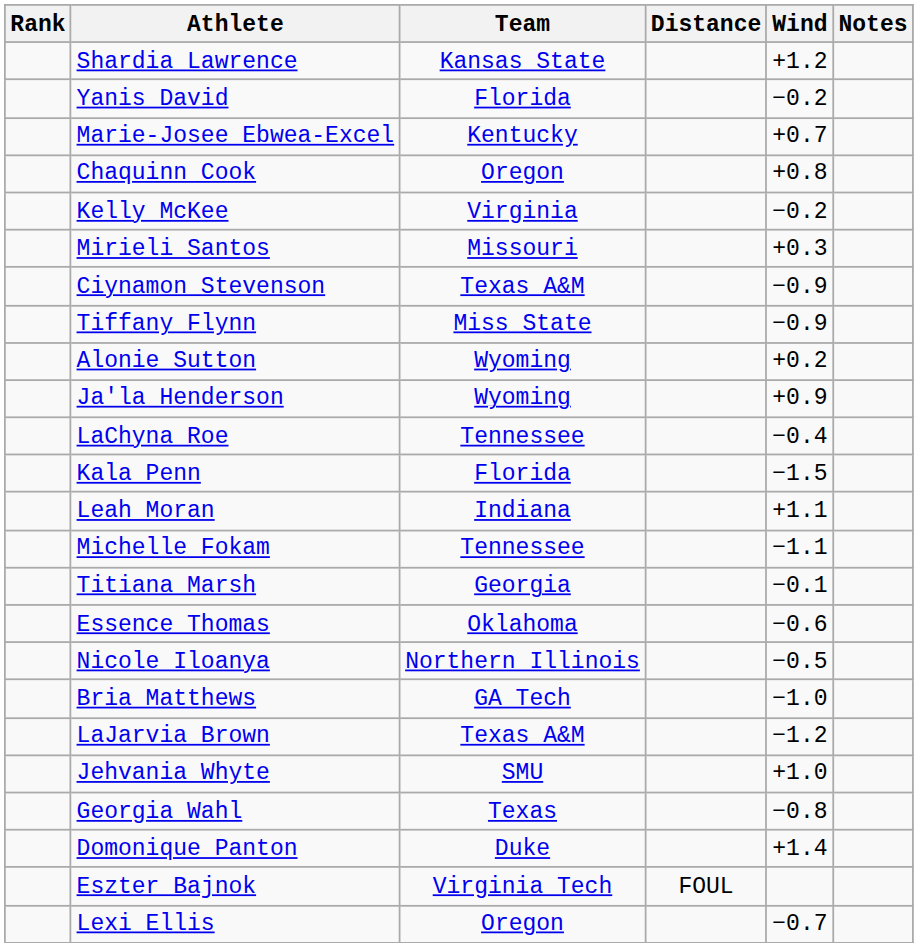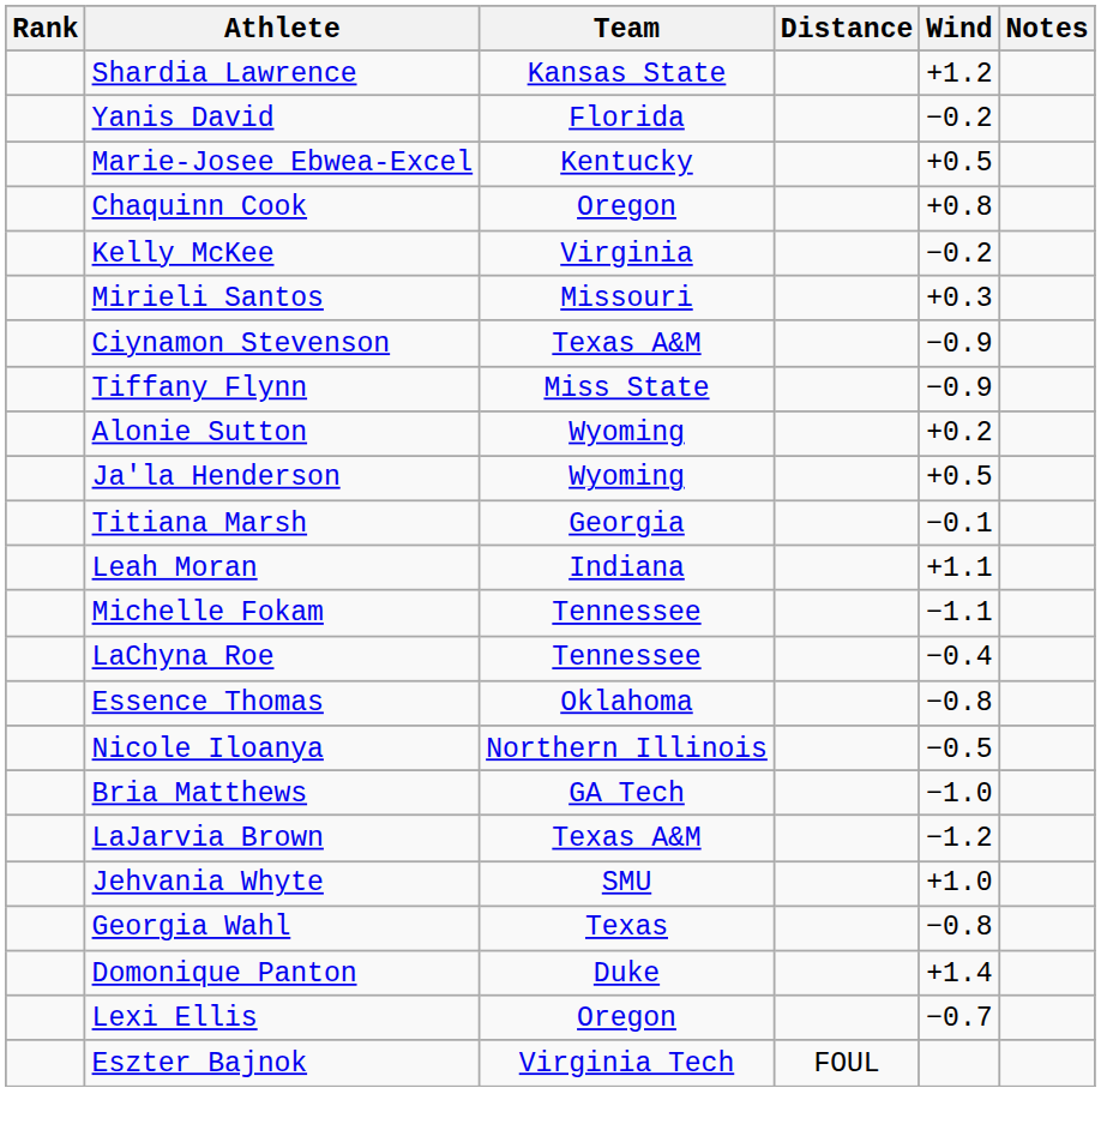Marie-Josee Ebwea-Excel | Wind: +0.7 -> +0.5
Ja'la Henderson | Wind: +0.9 -> +0.5
rows swapped: LaChyna Roe <-> Titiana Marsh
- row: Kala Penn | Florida | −1.5
Essence Thomas | Wind: −0.6 -> −0.8
rows swapped: Lexi Ellis <-> Eszter Bajnok
